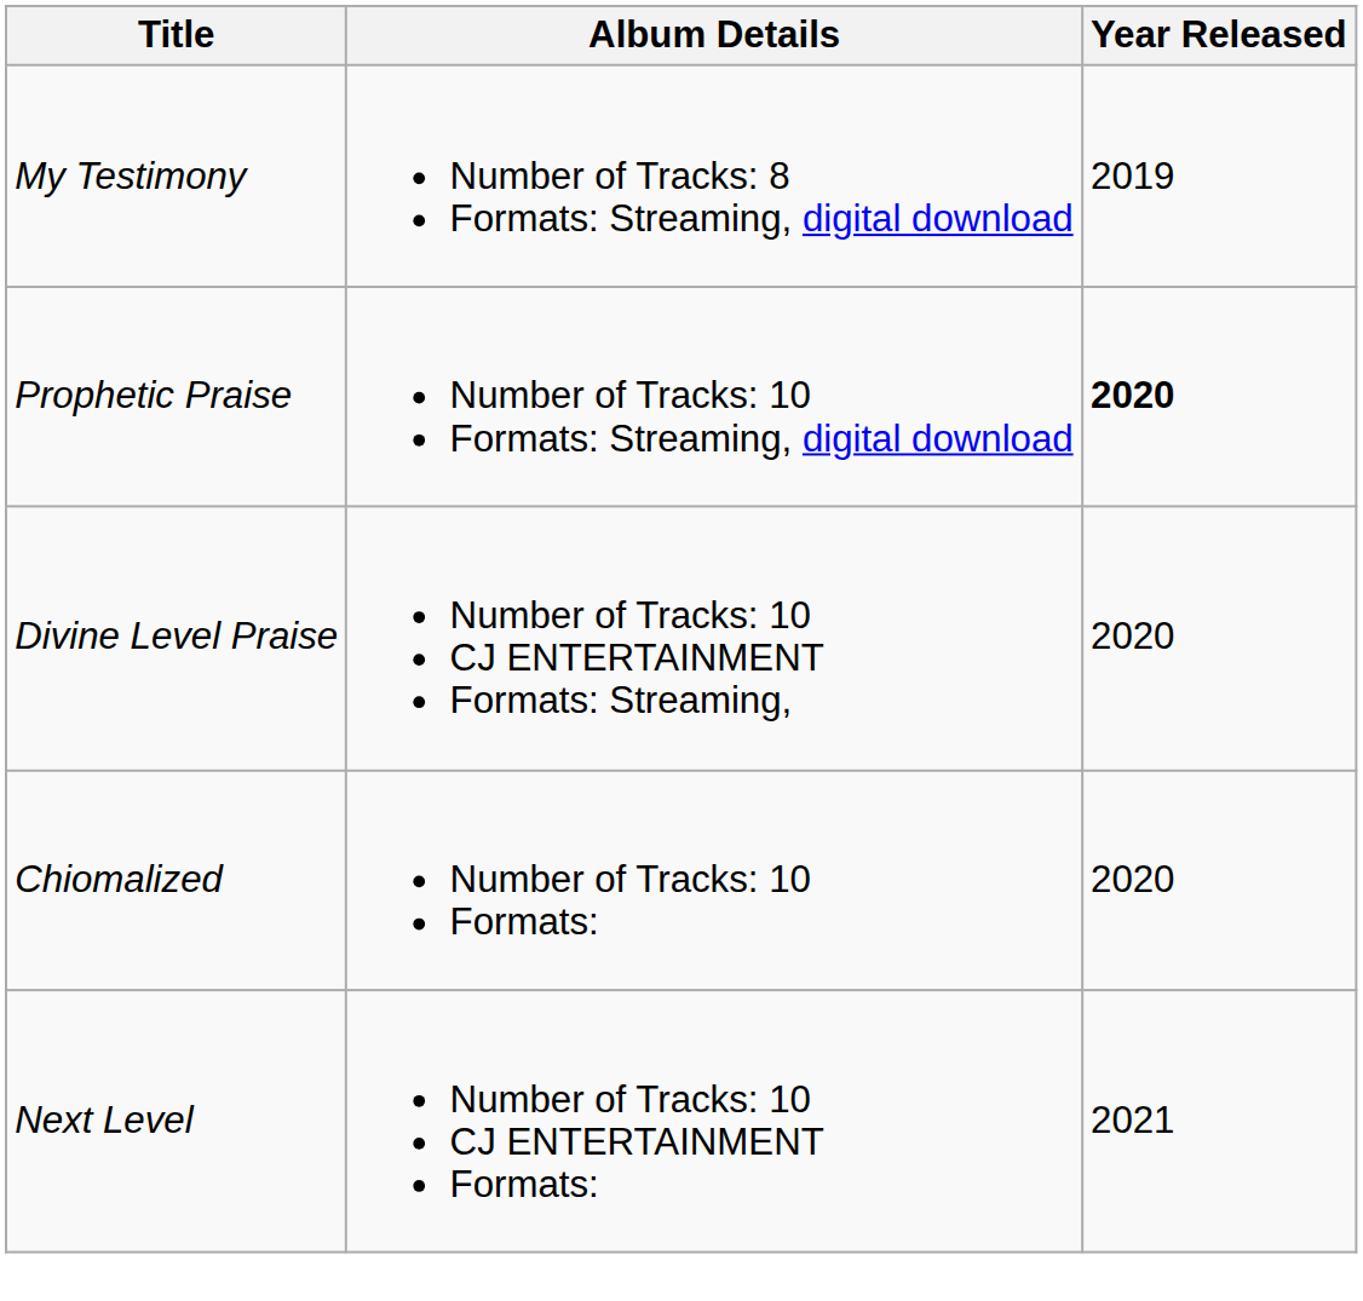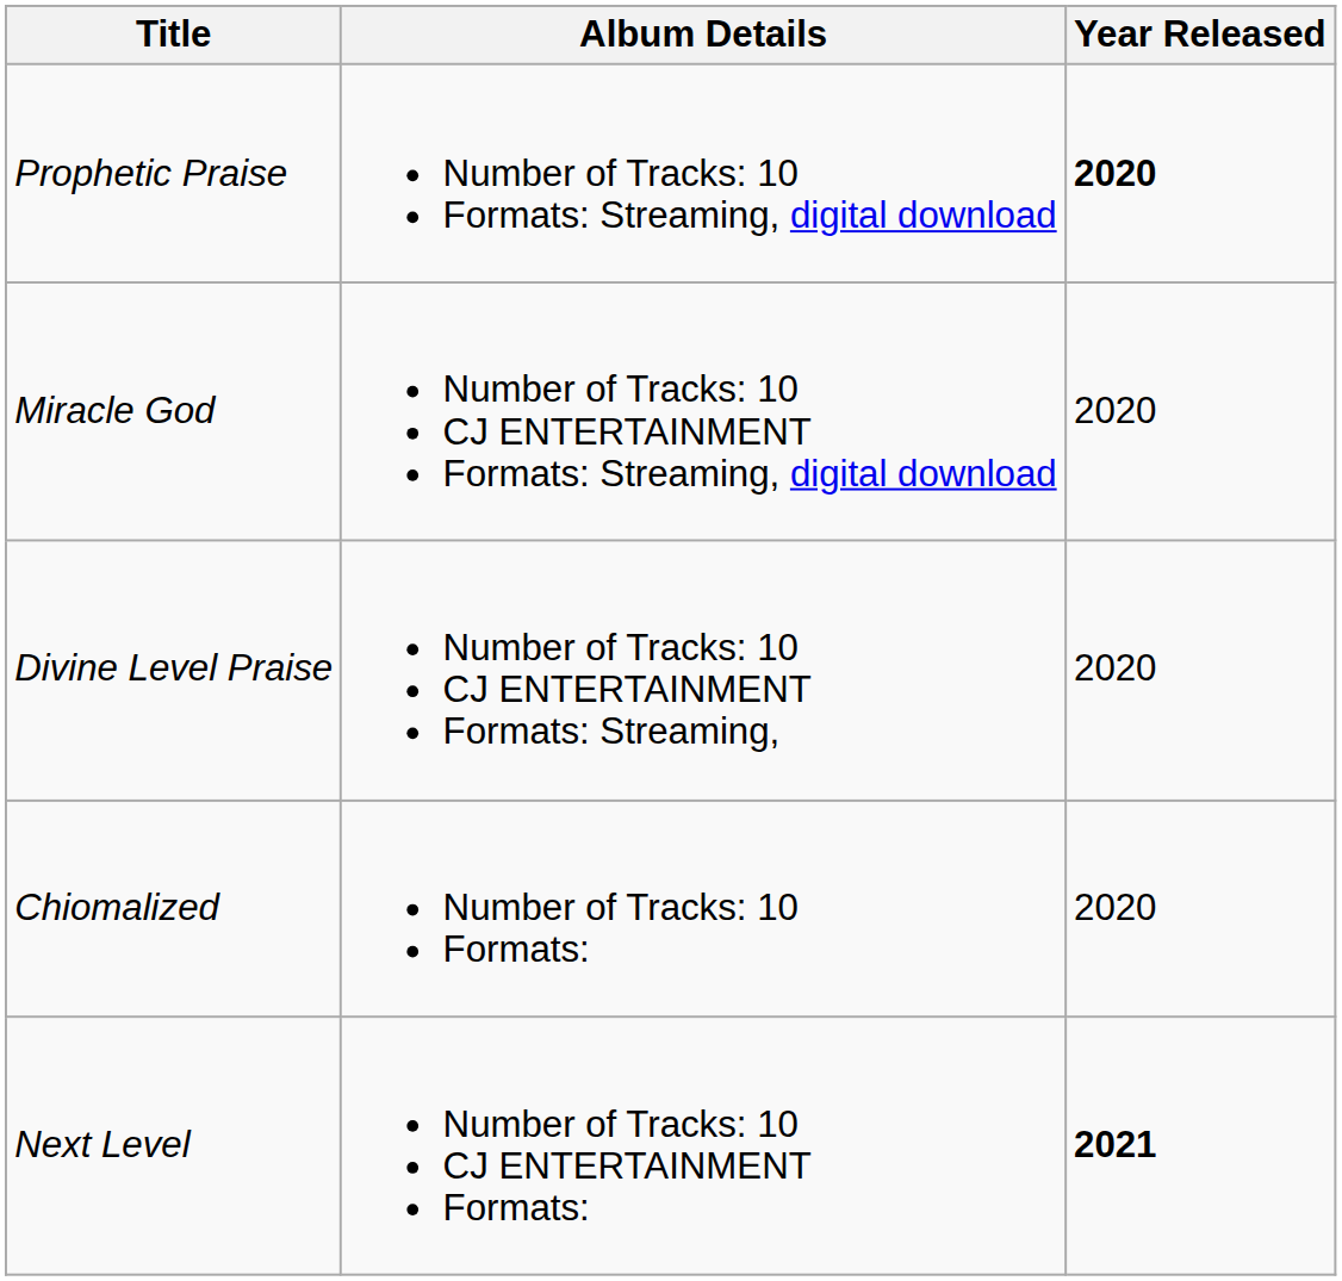- row: My Testimony | Number of Tracks: 8 Formats: Streaming, digital download | 2019
+ row: Miracle God | Number of Tracks: 10 CJ ENTERTAINMENT Formats: Streaming, digital download | 2020
Next Level | Year Released: normal -> bold
